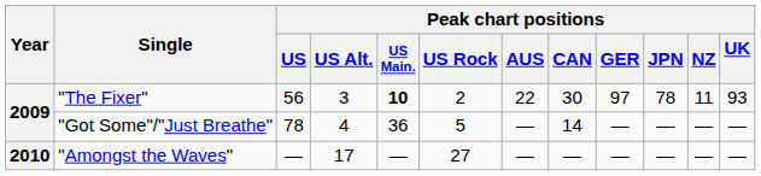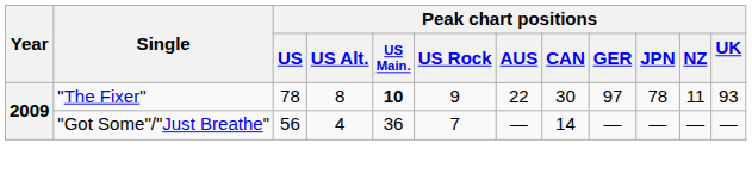"The Fixer" | Peak chart positions / US: 56 -> 78
"The Fixer" | Peak chart positions / US Alt.: 3 -> 8
"The Fixer" | Peak chart positions / US Rock: 2 -> 9
"Got Some"/"Just Breathe" | Peak chart positions / US: 78 -> 56
"Got Some"/"Just Breathe" | Peak chart positions / US Rock: 5 -> 7
- row: 2010 | "Amongst the Waves" | — | 17 | — | 27 | — | — | — | — | — | —
